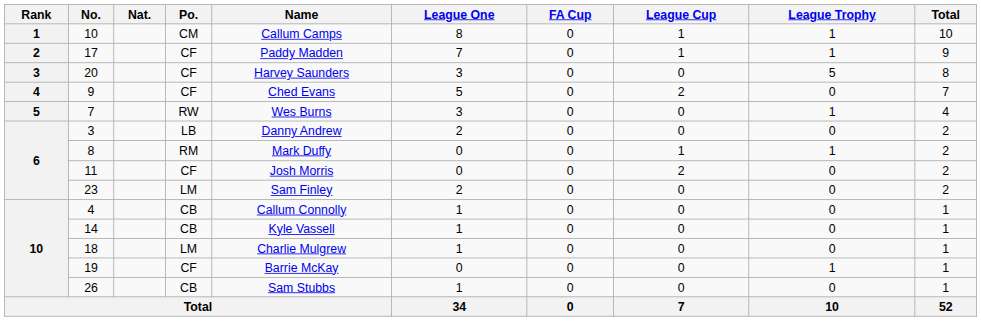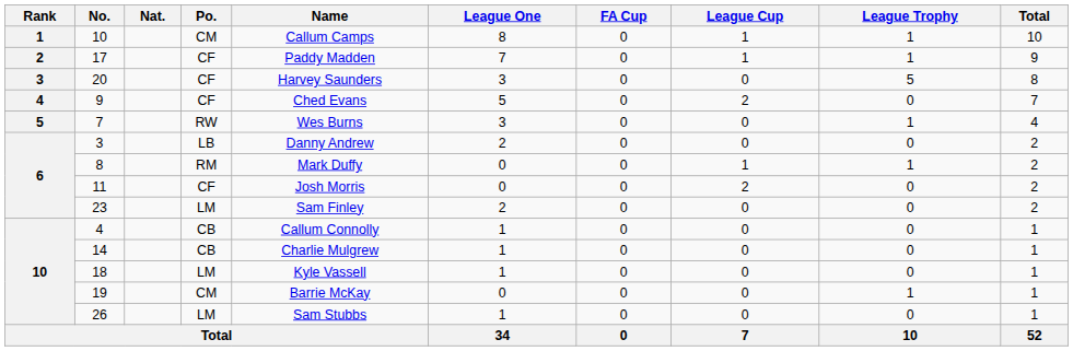14 | Name: Kyle Vassell -> Charlie Mulgrew
18 | Name: Charlie Mulgrew -> Kyle Vassell
19 | Po.: CF -> CM
26 | Po.: CB -> LM
